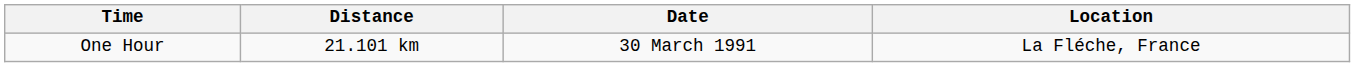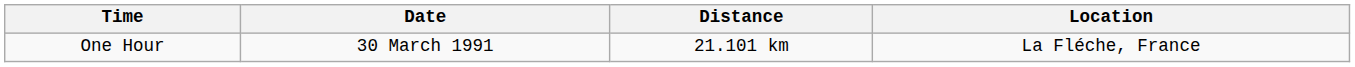columns swapped: Distance <-> Date
